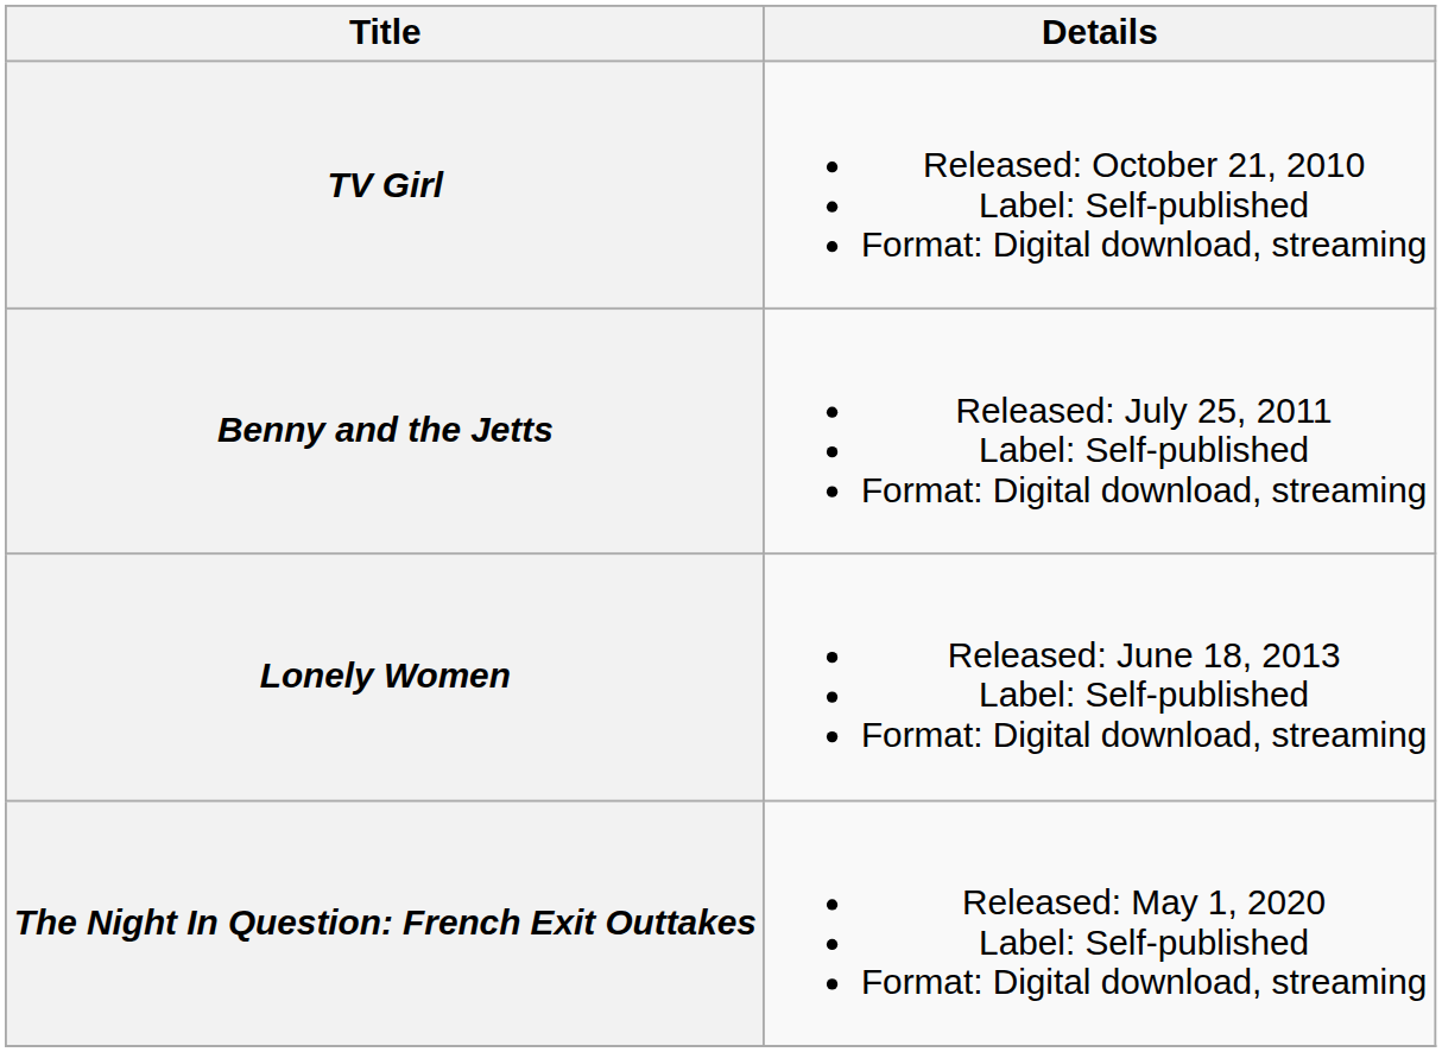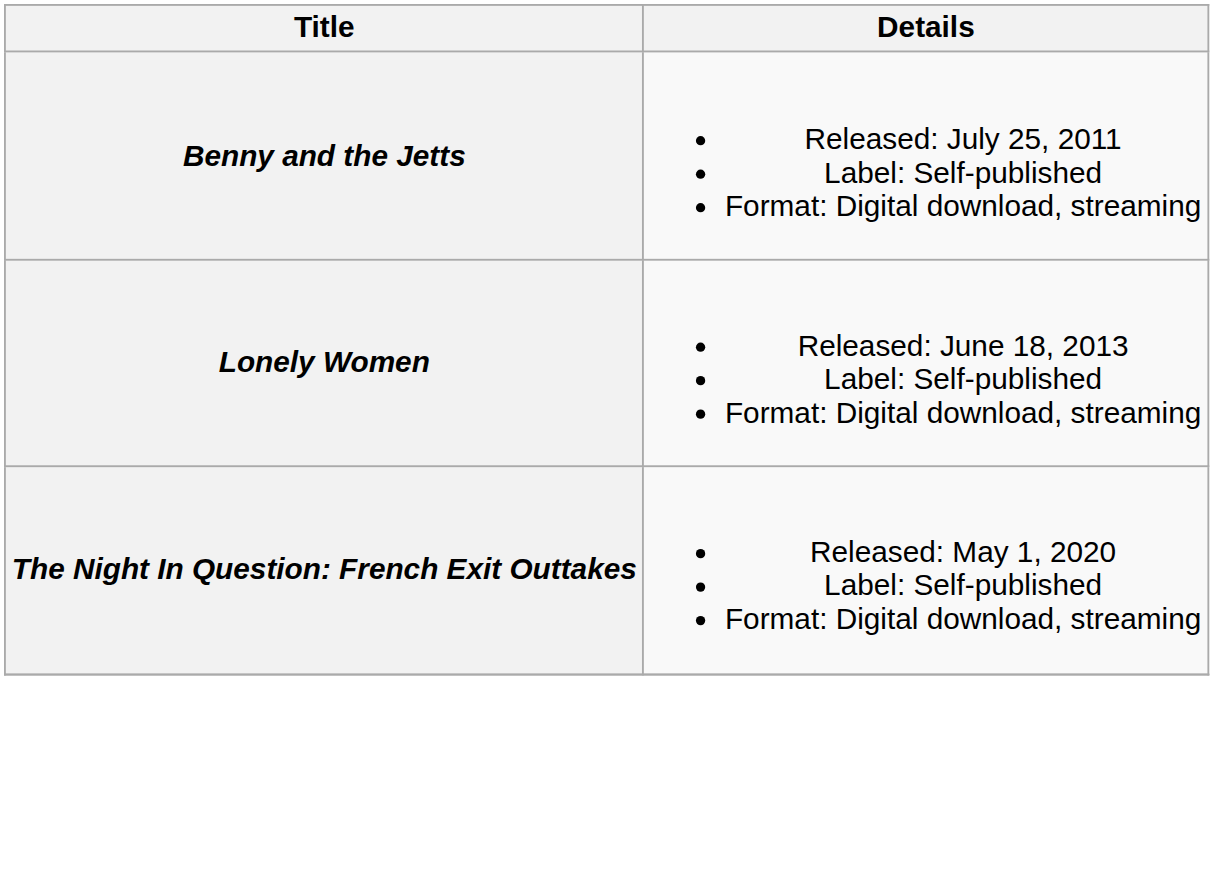- row: TV Girl | Released: October 21, 2010 Label: Self-published Format: Digital download, streaming
